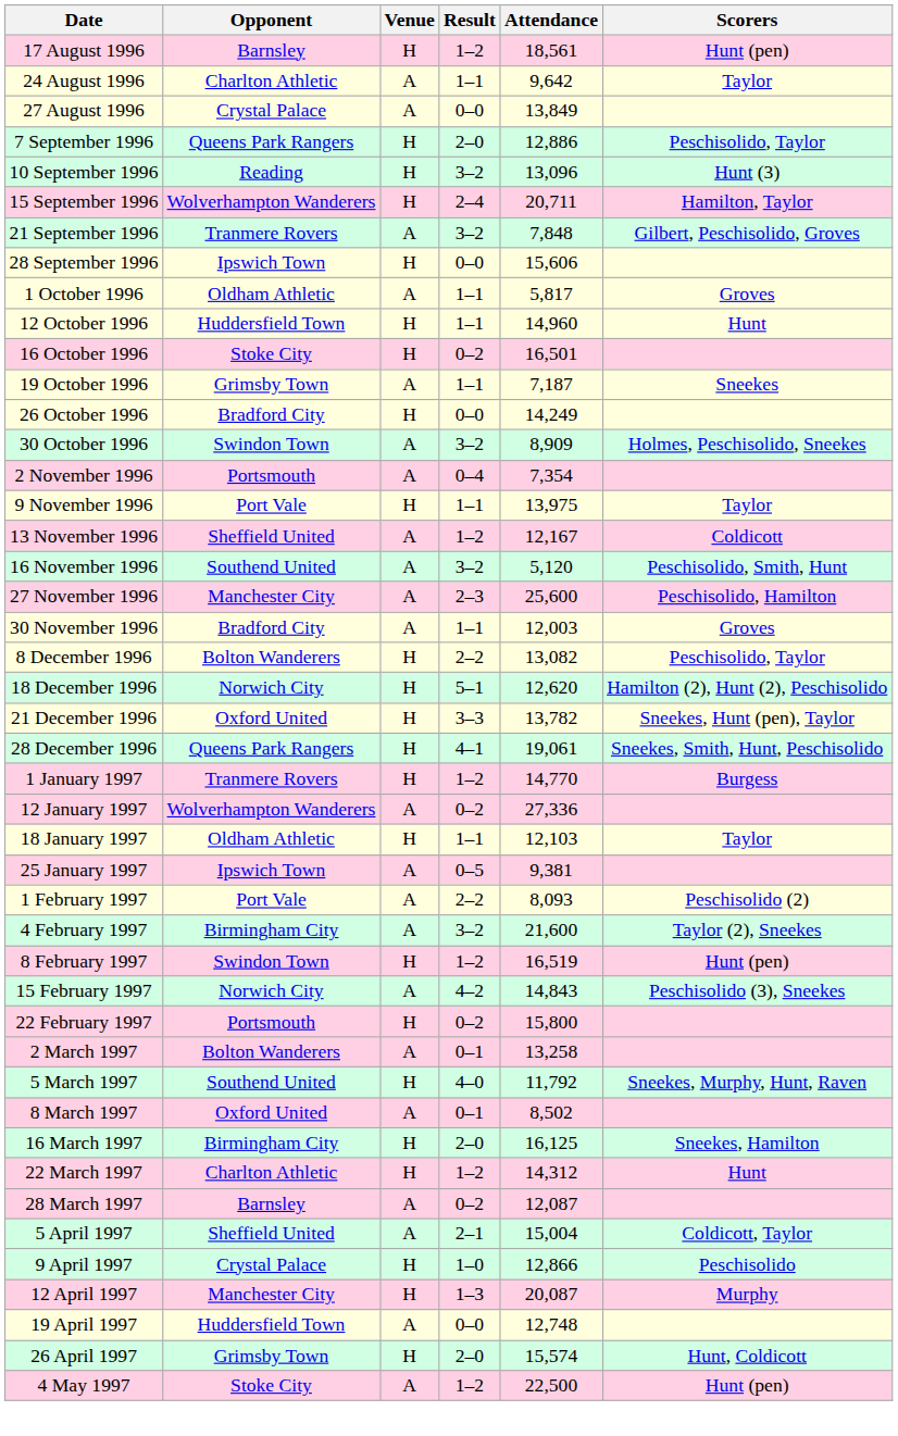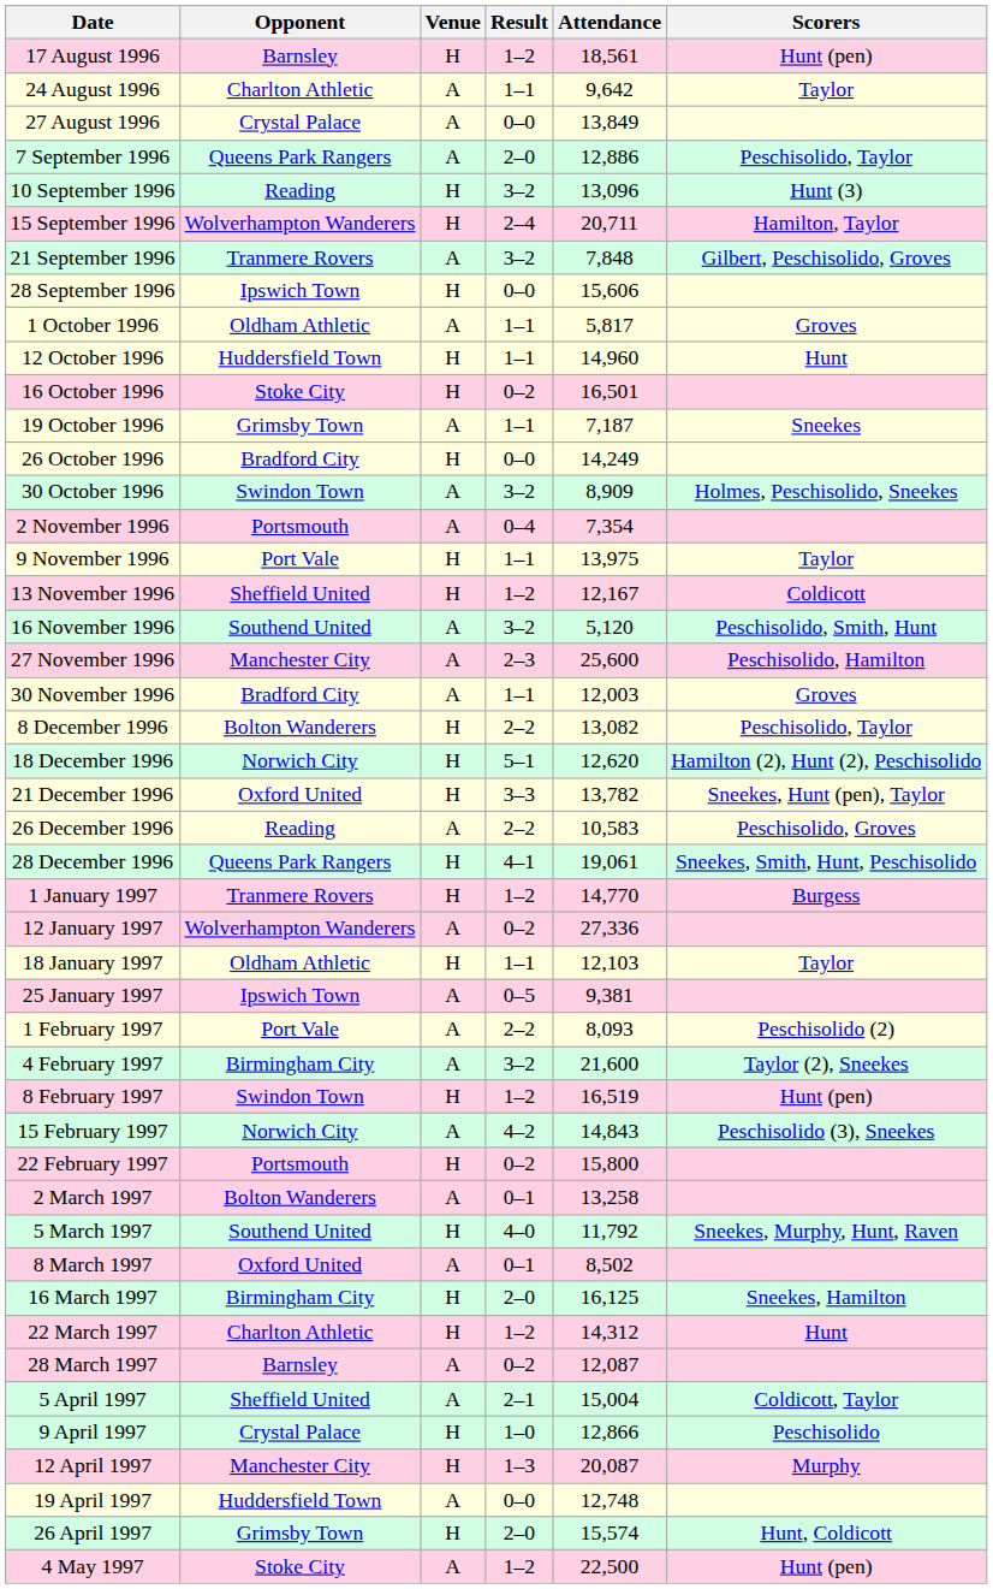7 September 1996 | Venue: H -> A
13 November 1996 | Venue: A -> H
+ row: 26 December 1996 | Reading | A | 2–2 | 10,583 | Peschisolido, Groves
